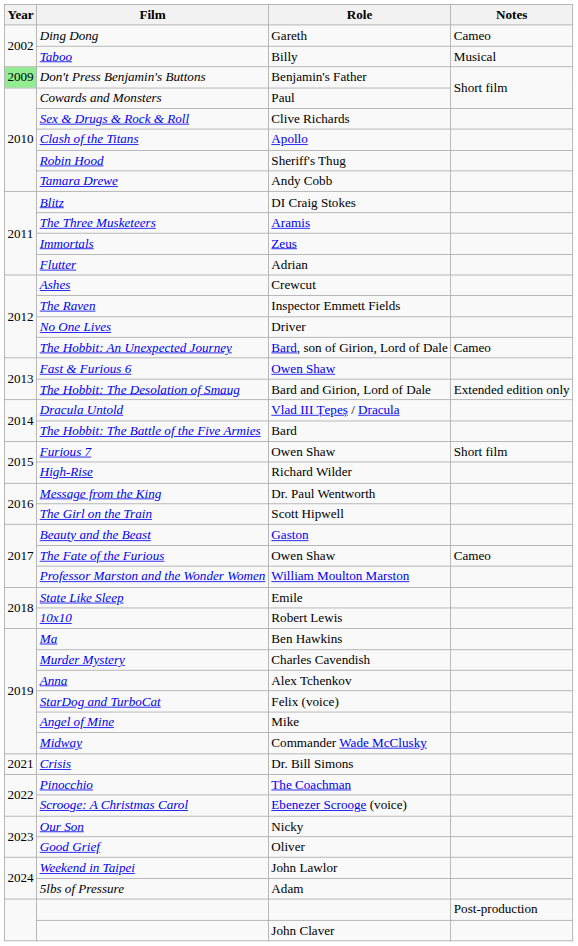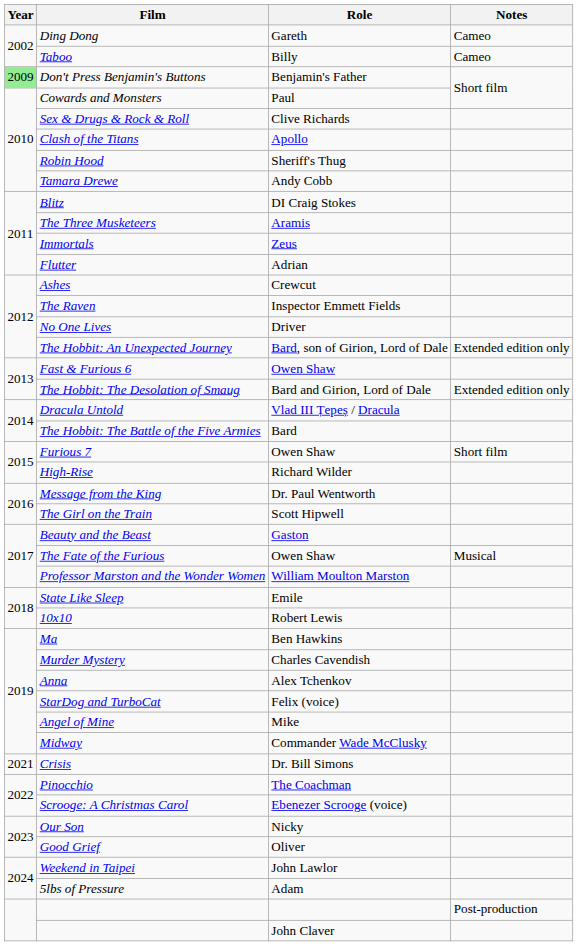Taboo | Notes: Musical -> Cameo
The Hobbit: An Unexpected Journey | Notes: Cameo -> Extended edition only
The Fate of the Furious | Notes: Cameo -> Musical
